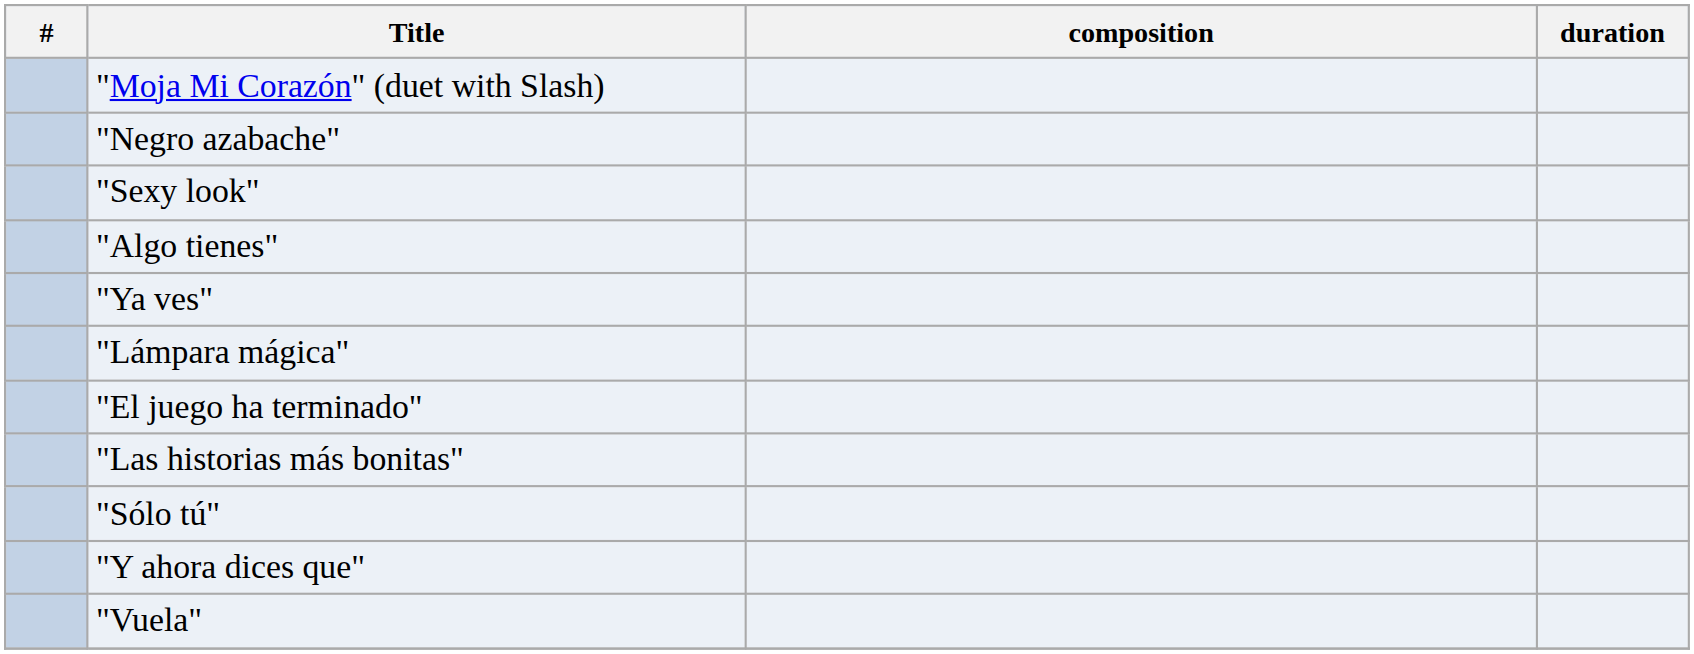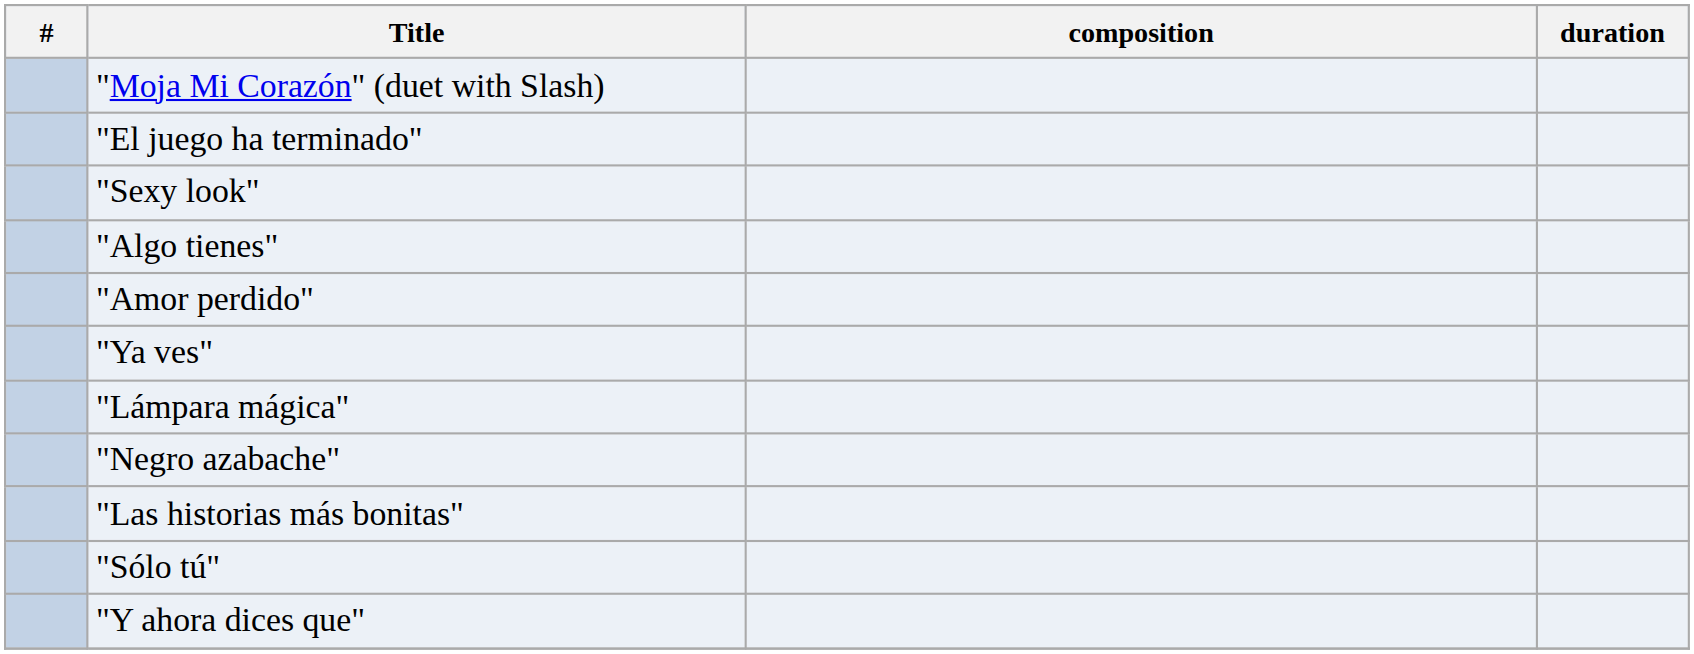rows swapped: "Negro azabache" <-> "El juego ha terminado"
+ row: "Amor perdido"
- row: "Vuela"
